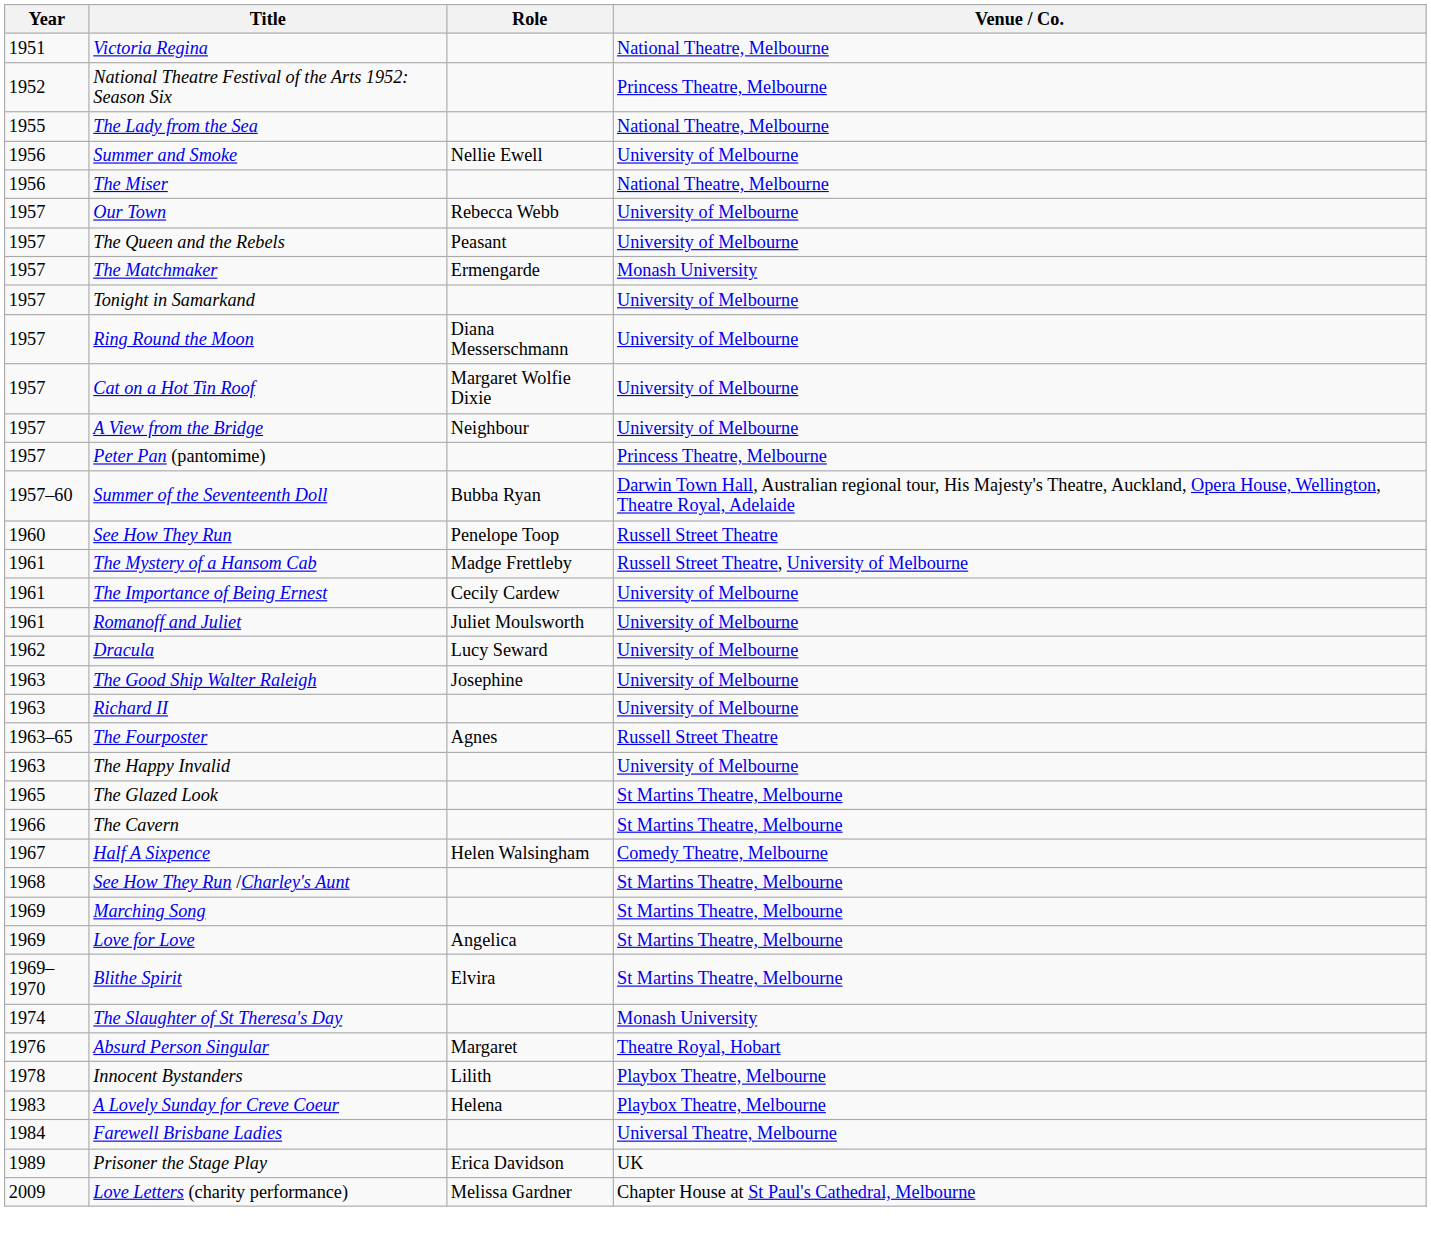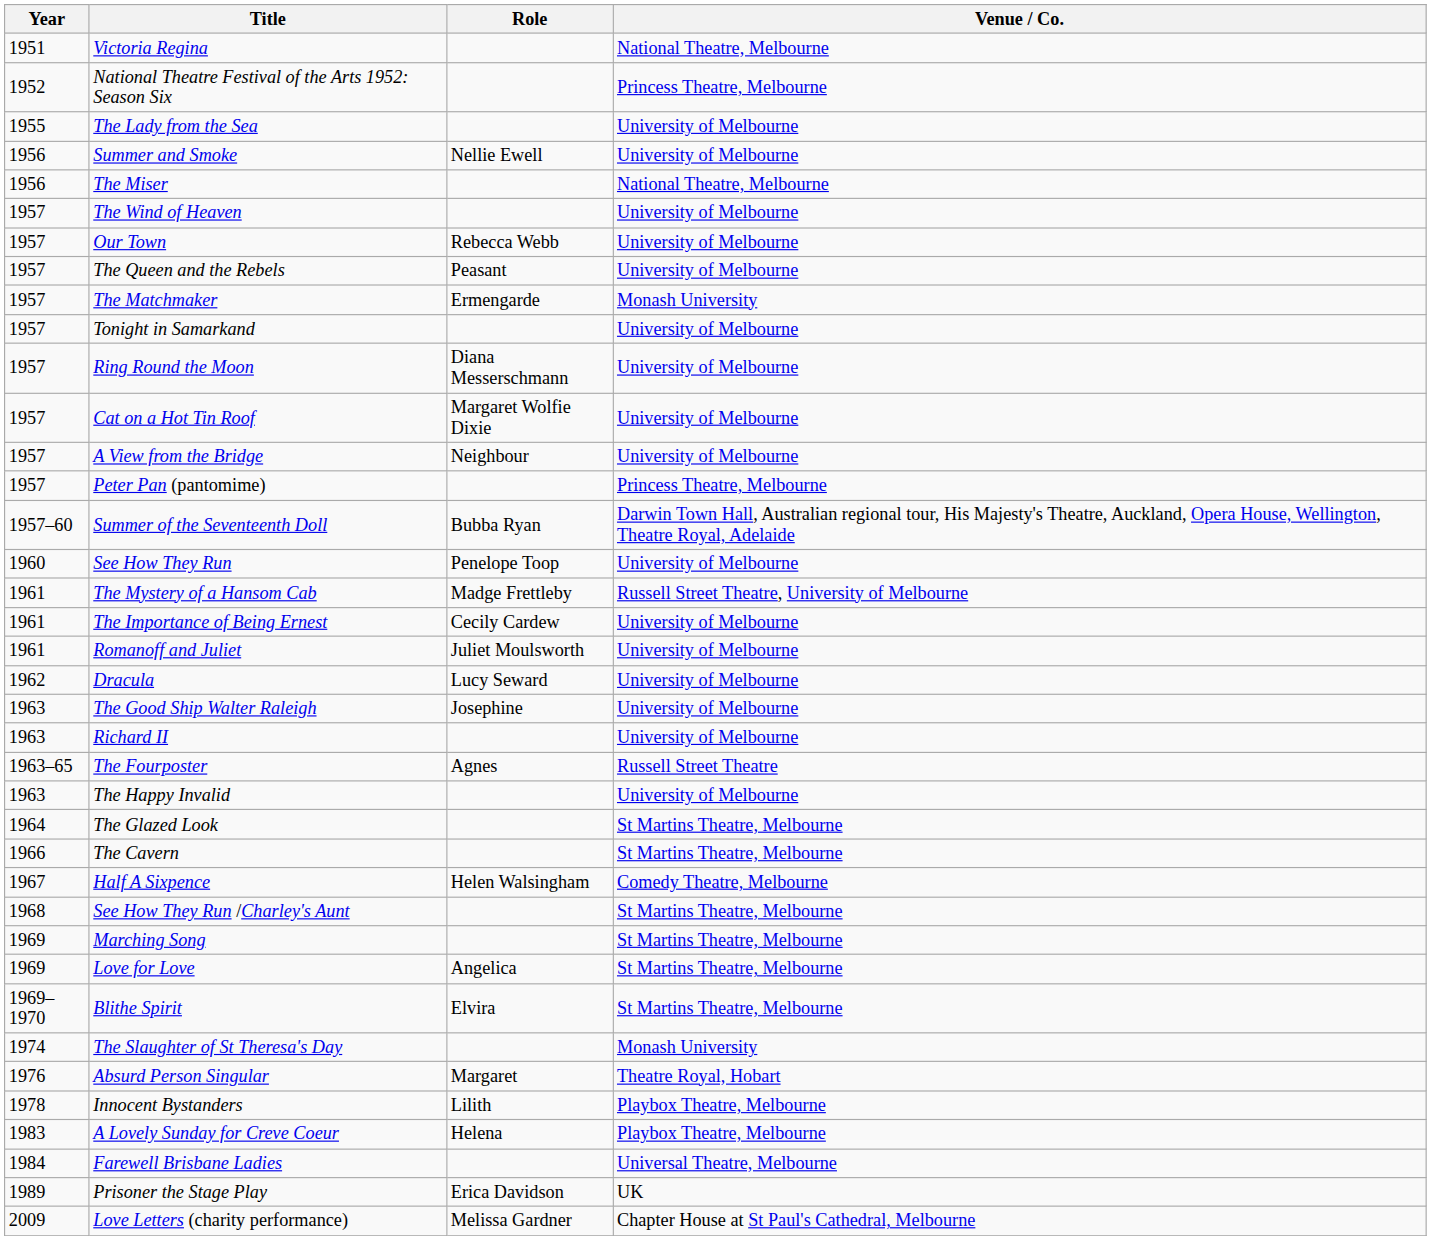The Lady from the Sea | Venue / Co.: National Theatre, Melbourne -> University of Melbourne
+ row: 1957 | The Wind of Heaven | University of Melbourne
See How They Run | Venue / Co.: Russell Street Theatre -> University of Melbourne
The Glazed Look | Year: 1965 -> 1964
